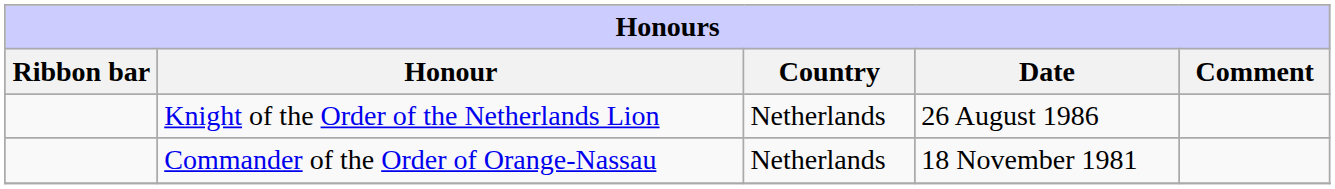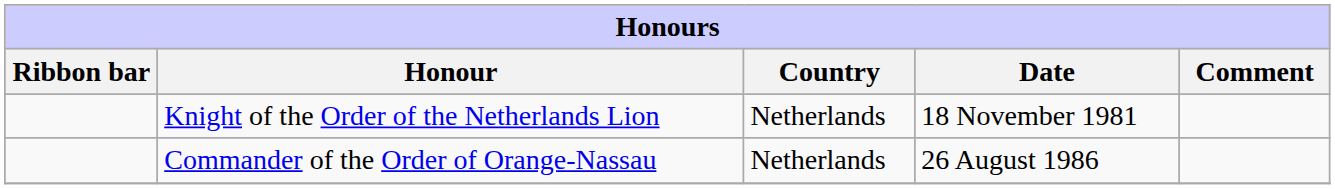Knight of the Order of the Netherlands Lion | Date: 26 August 1986 -> 18 November 1981
Commander of the Order of Orange-Nassau | Date: 18 November 1981 -> 26 August 1986
